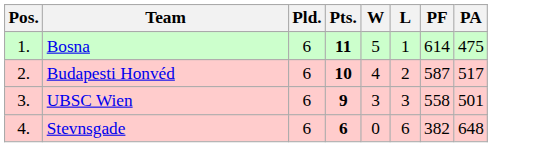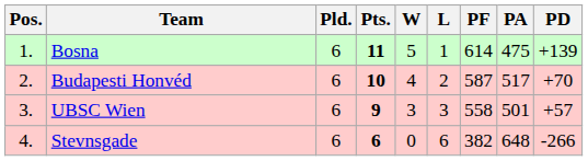+ column: PD | +139 | +70 | +57 | -266
